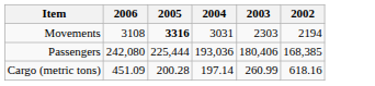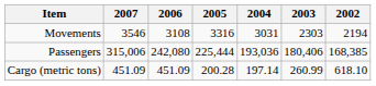+ column: 2007 | 3546 | 315,006 | 451.09
Movements | 2005: bold -> normal
Cargo (metric tons) | 2002: 618.16 -> 618.10
